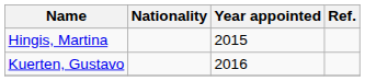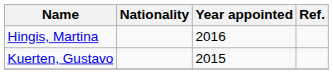Hingis, Martina | Year appointed: 2015 -> 2016
Kuerten, Gustavo | Year appointed: 2016 -> 2015
